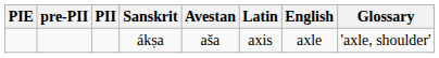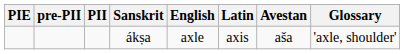columns swapped: Avestan <-> English
